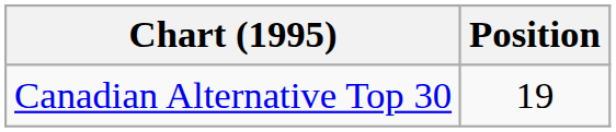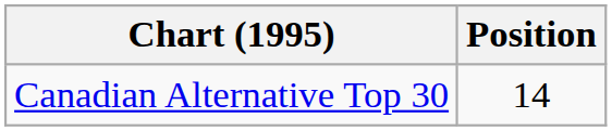Canadian Alternative Top 30 | Position: 19 -> 14
